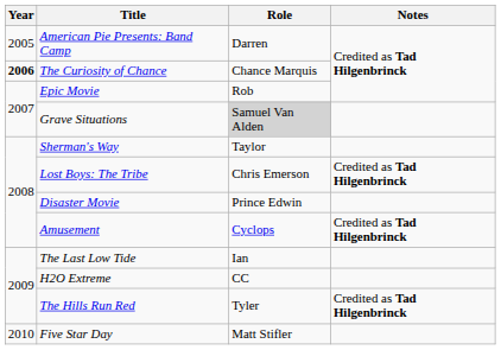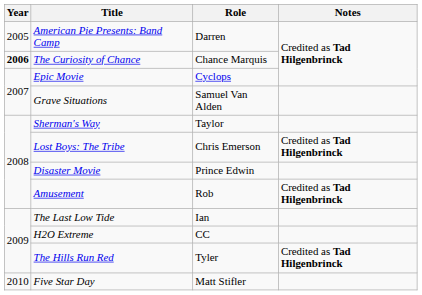Epic Movie | Role: Rob -> Cyclops
Grave Situations | Role: lightgrey background -> no background
Amusement | Role: Cyclops -> Rob
